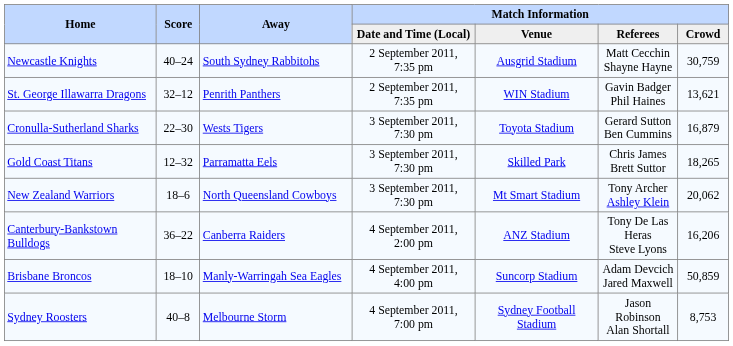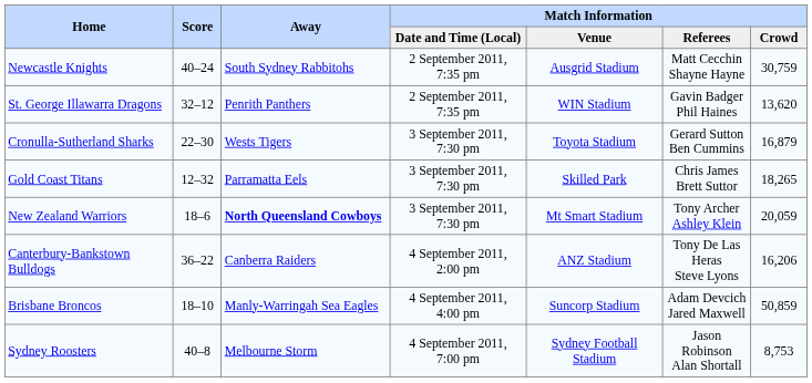St. George Illawarra Dragons | Match Information / Crowd: 13,621 -> 13,620
New Zealand Warriors | Away: normal -> bold
New Zealand Warriors | Match Information / Crowd: 20,062 -> 20,059
